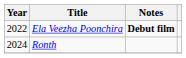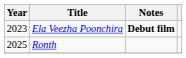Ela Veezha Poonchira | Year: 2022 -> 2023
Ronth | Year: 2024 -> 2025
